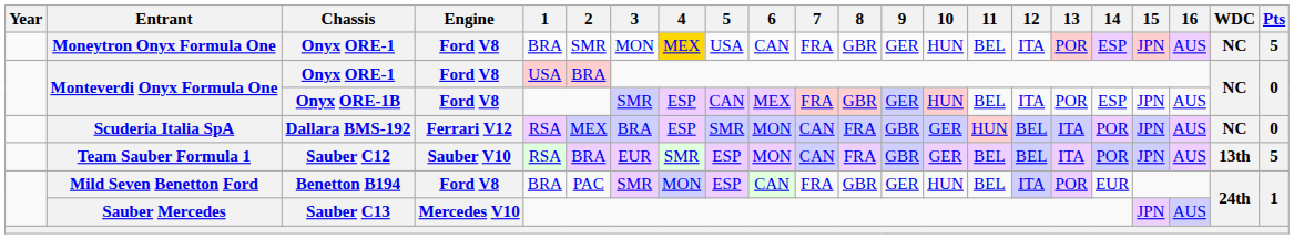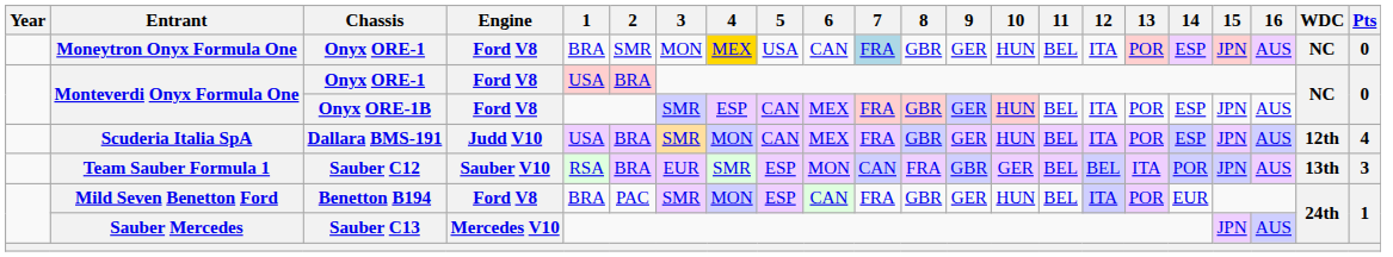Moneytron Onyx Formula One / Onyx ORE-1 | 7: no background -> lightblue background
Moneytron Onyx Formula One / Onyx ORE-1 | Pts: 5 -> 0
+ row: Scuderia Italia SpA | Dallara BMS-191 | Judd V10 | USA | BRA | SMR | MON | CAN | MEX | FRA | GBR | GER | HUN | BEL | ITA | POR | ESP | JPN | AUS | 12th | 4
- row: Scuderia Italia SpA | Dallara BMS-192 | Ferrari V12 | RSA | MEX | BRA | ESP | SMR | MON | CAN | FRA | GBR | GER | HUN | BEL | ITA | POR | JPN | AUS | NC | 0
Sauber C12 | Pts: 5 -> 3
